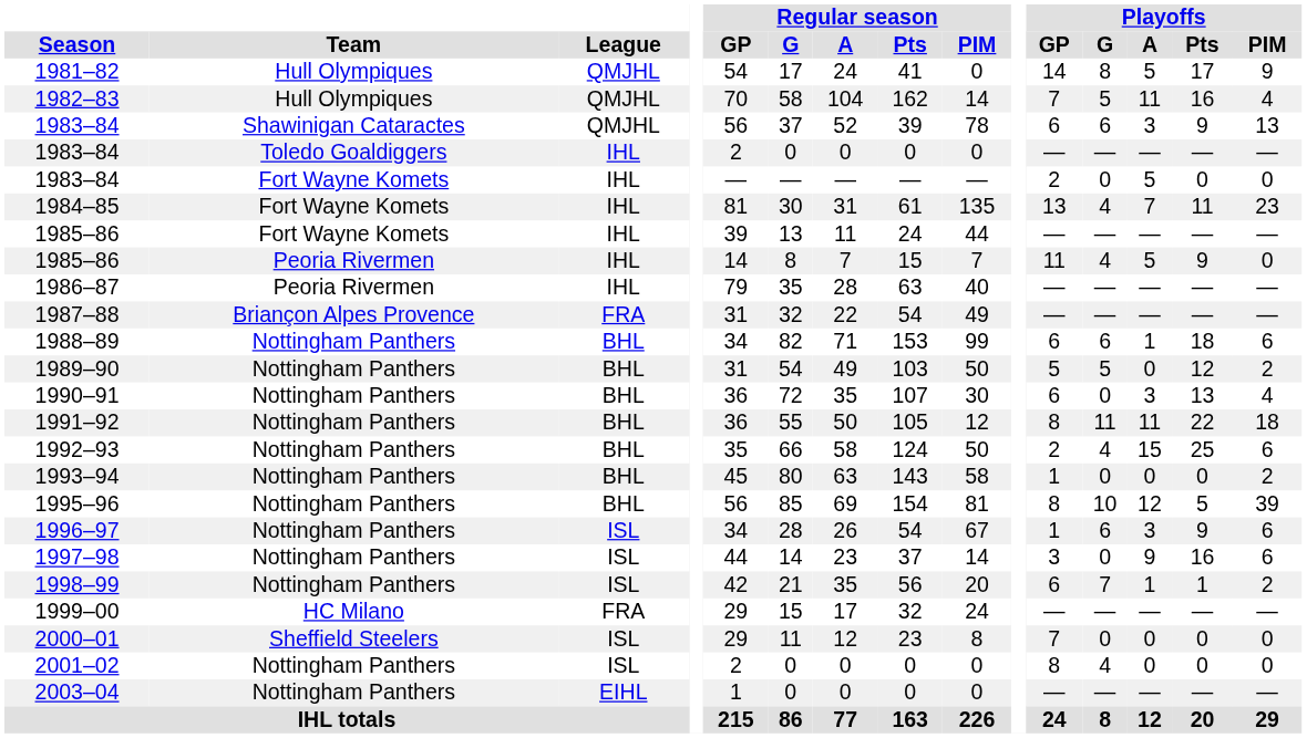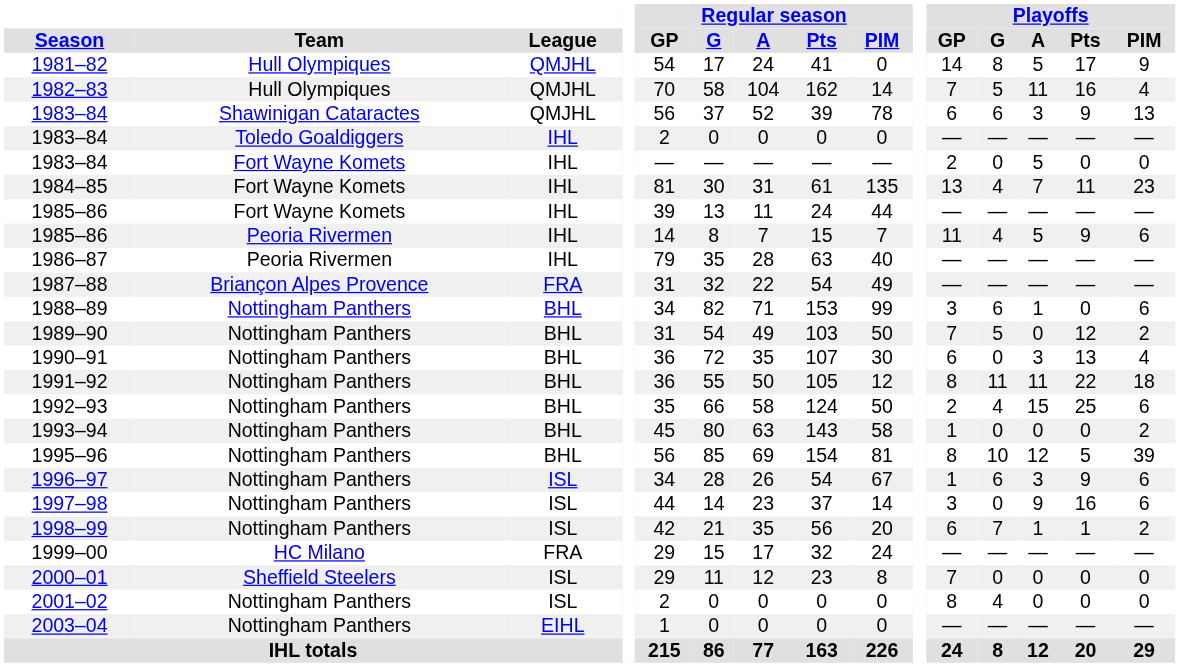1985–86 / Peoria Rivermen | Playoffs / PIM: 0 -> 6
1988–89 | Playoffs / GP: 6 -> 3
1988–89 | Playoffs / Pts: 18 -> 0
1989–90 | Playoffs / GP: 5 -> 7
